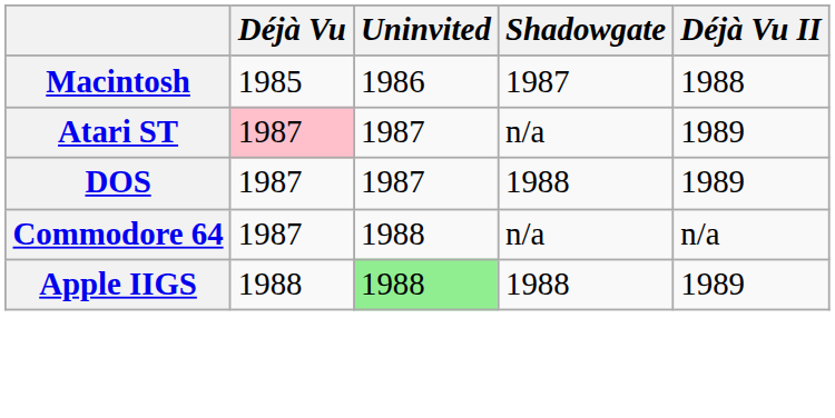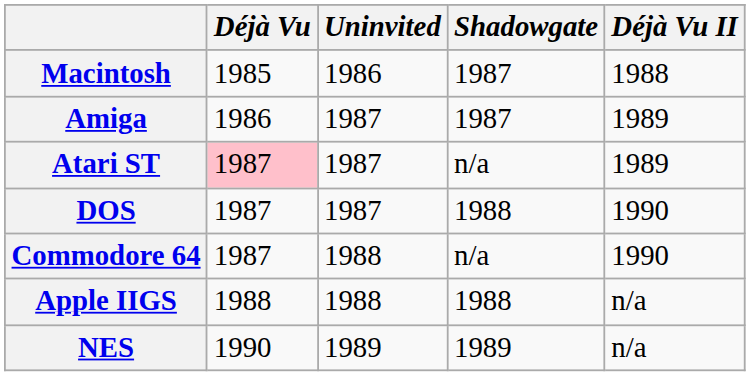+ row: Amiga | 1986 | 1987 | 1987 | 1989
DOS | Déjà Vu II: 1989 -> 1990
Commodore 64 | Déjà Vu II: n/a -> 1990
Apple IIGS | Uninvited: lightgreen background -> no background
Apple IIGS | Déjà Vu II: 1989 -> n/a
+ row: NES | 1990 | 1989 | 1989 | n/a
